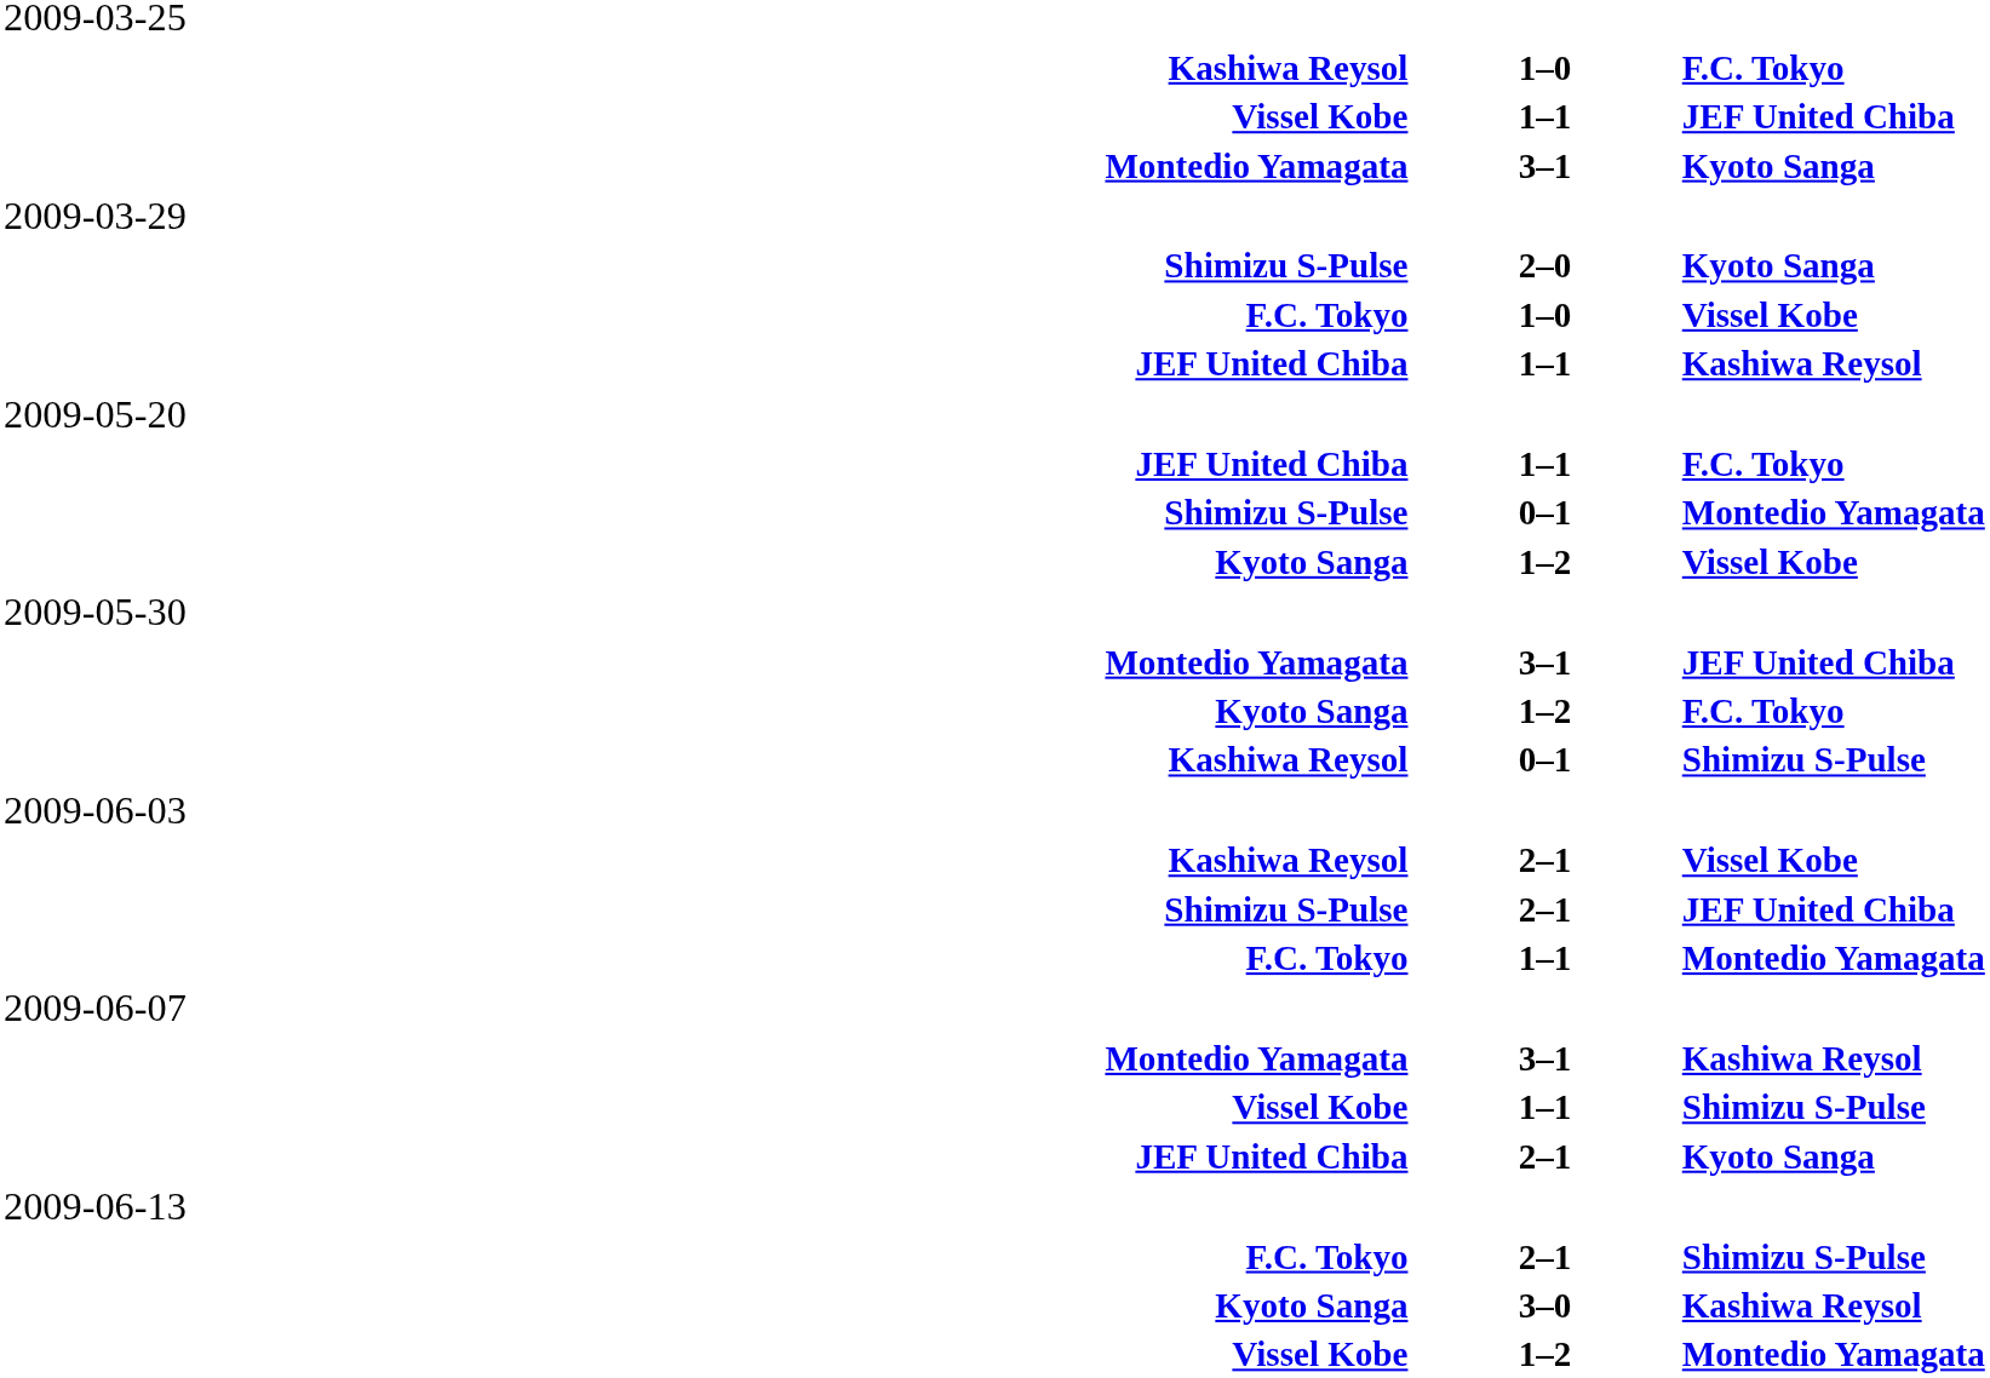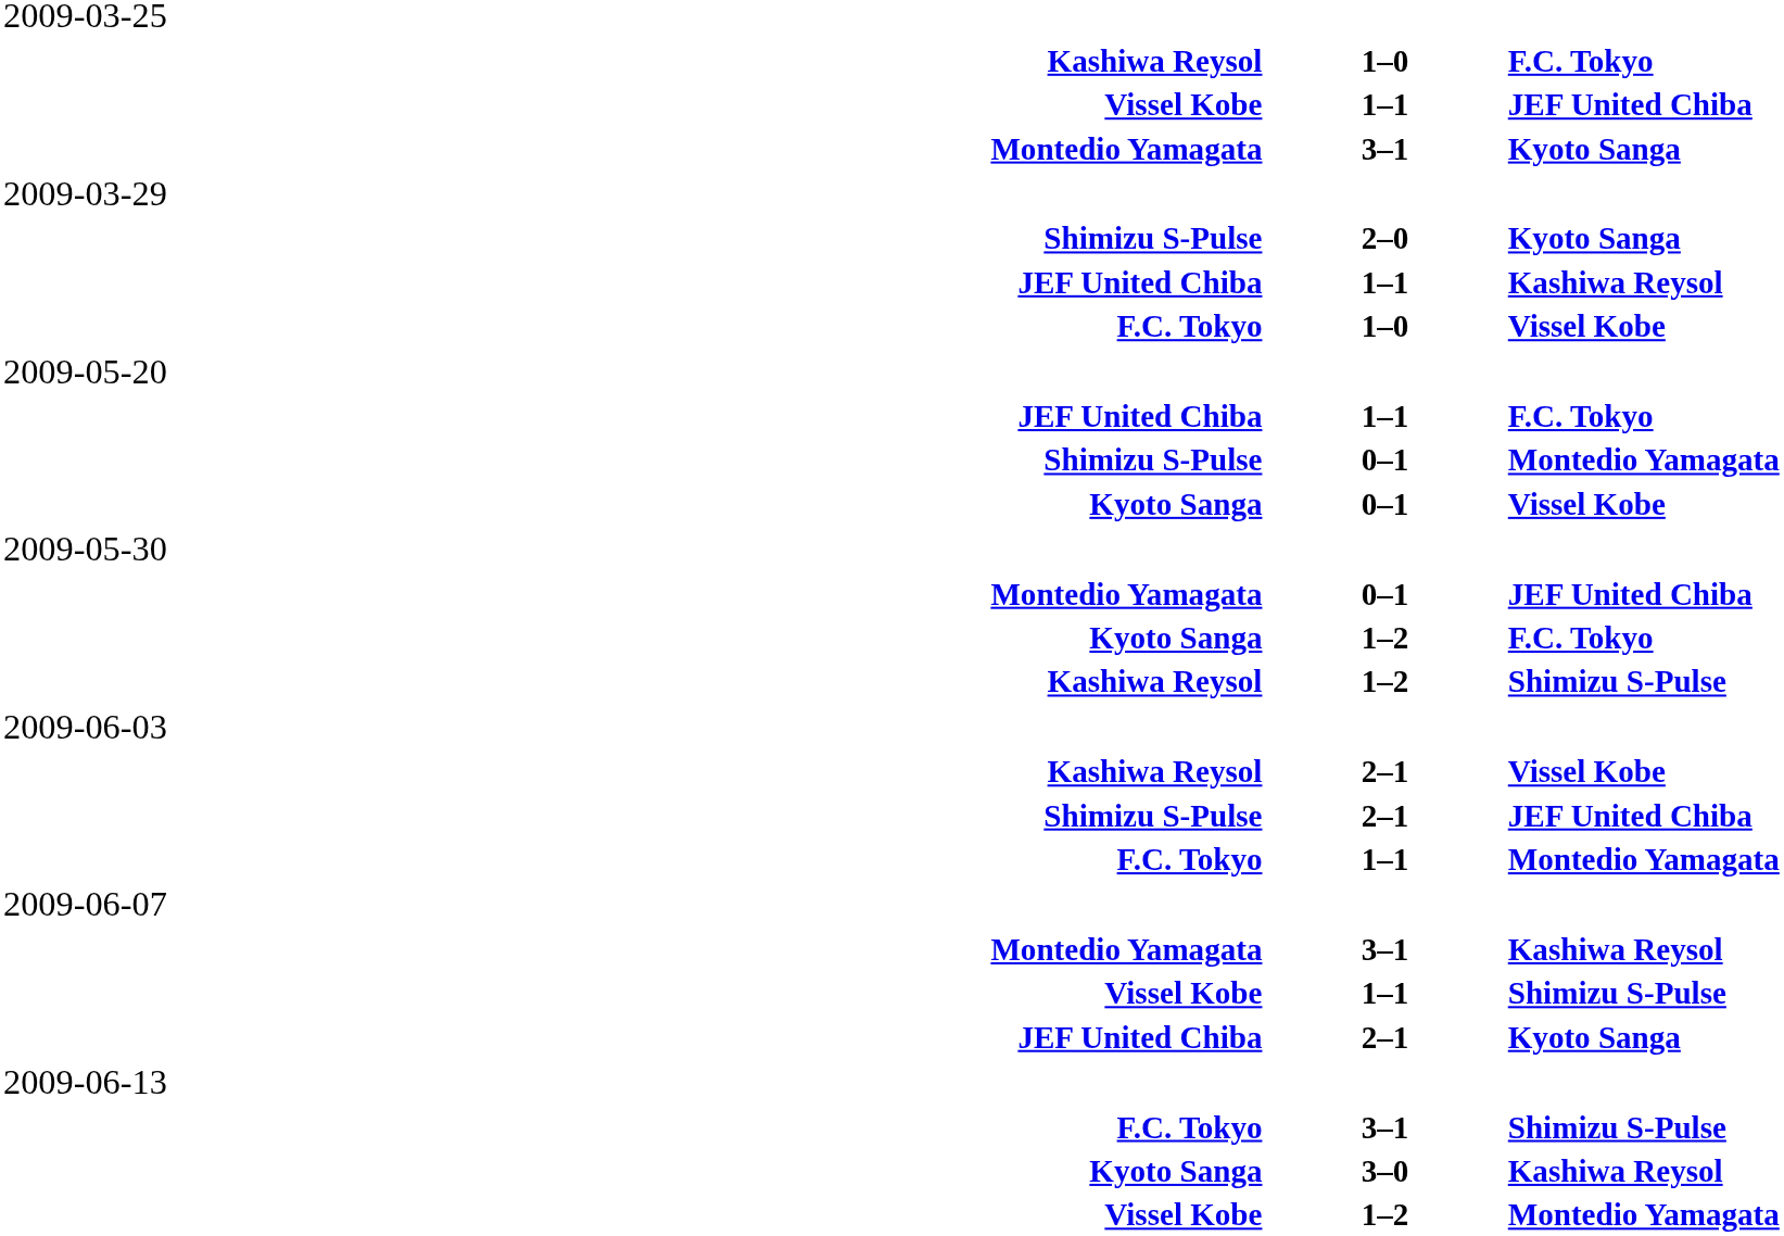rows swapped: F.C. Tokyo / Vissel Kobe <-> JEF United Chiba / Kashiwa Reysol
Kyoto Sanga / Vissel Kobe | column 2: 1–2 -> 0–1
Montedio Yamagata / JEF United Chiba | column 2: 3–1 -> 0–1
Kashiwa Reysol / Shimizu S-Pulse | column 2: 0–1 -> 1–2
F.C. Tokyo / Shimizu S-Pulse | column 2: 2–1 -> 3–1
